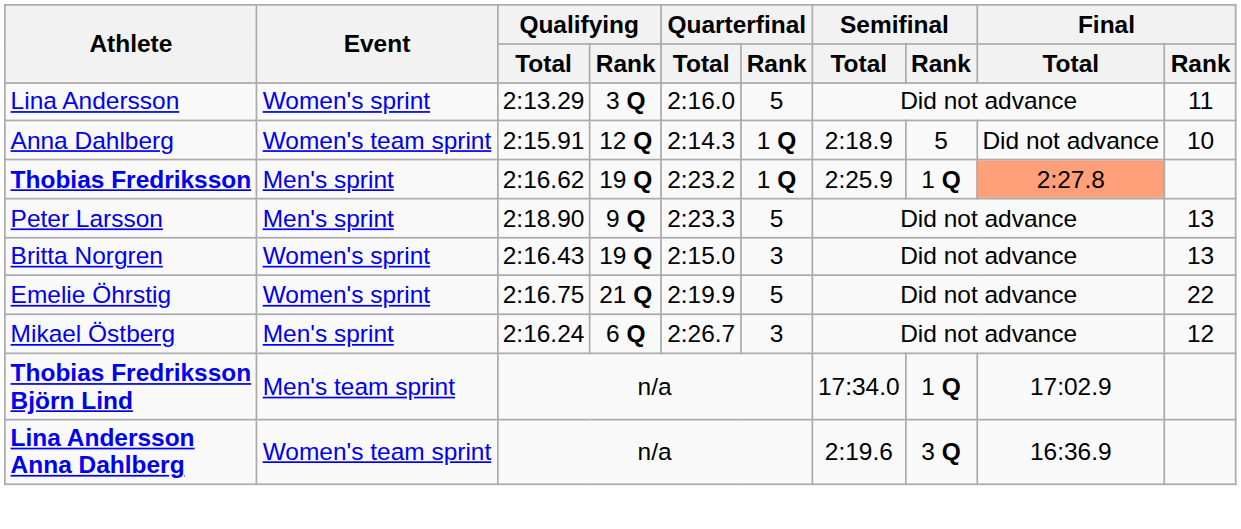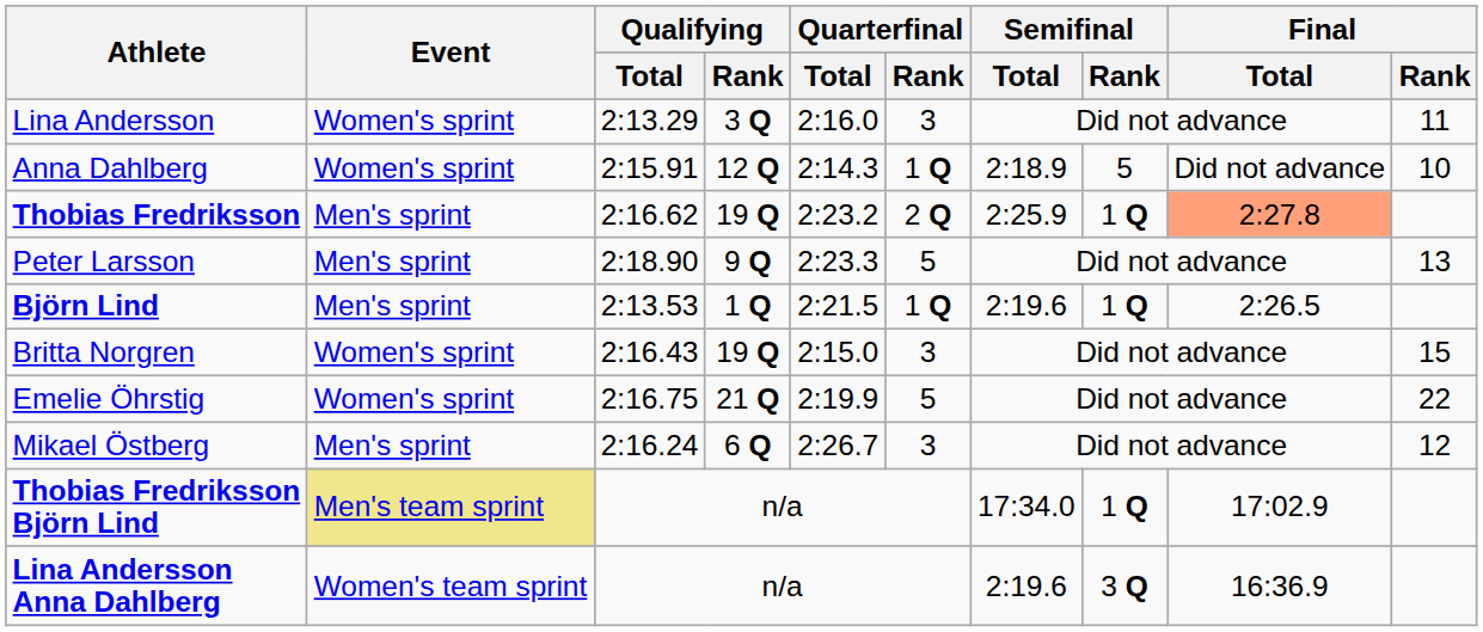Lina Andersson | Quarterfinal / Rank: 5 -> 3
Anna Dahlberg | Event: Women's team sprint -> Women's sprint
Thobias Fredriksson | Quarterfinal / Rank: 1 Q -> 2 Q
+ row: Björn Lind | Men's sprint | 2:13.53 | 1 Q | 2:21.5 | 1 Q | 2:19.6 | 1 Q | 2:26.5
Britta Norgren | Final / Rank: 13 -> 15
Thobias Fredriksson Björn Lind | Event: no background -> khaki background
